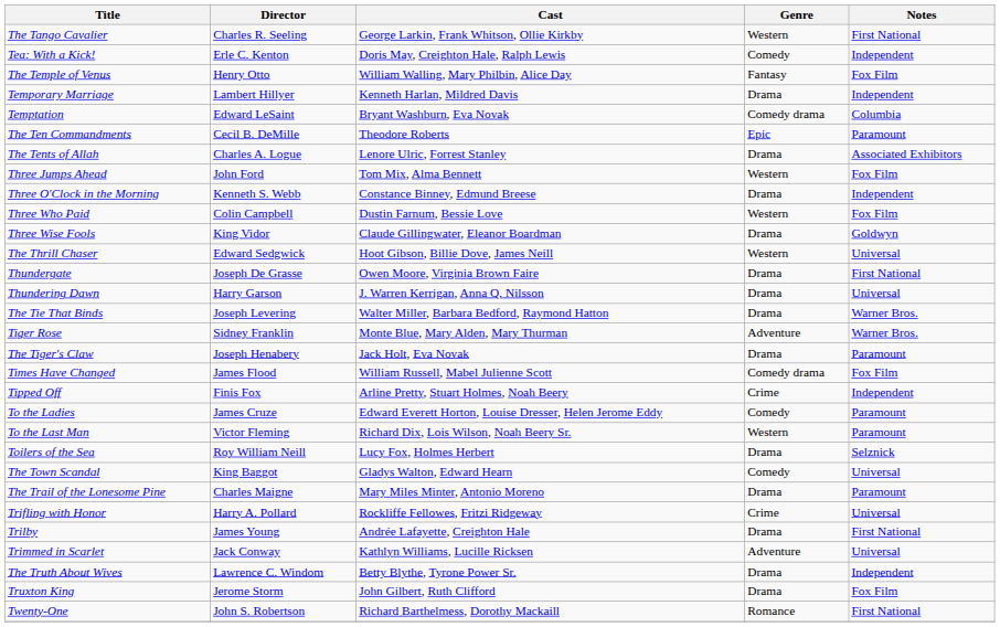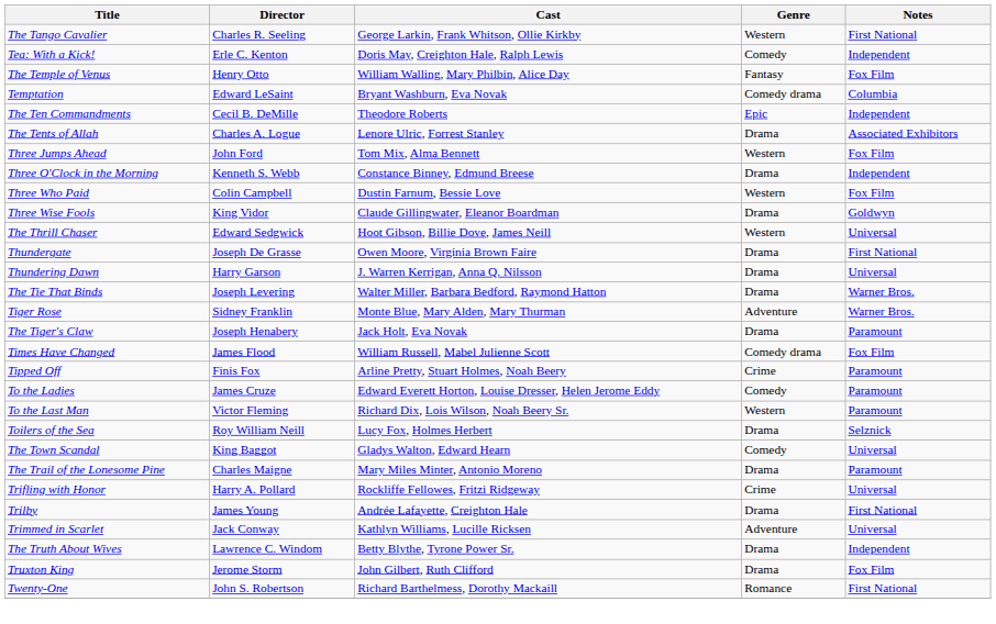- row: Temporary Marriage | Lambert Hillyer | Kenneth Harlan, Mildred Davis | Drama | Independent
The Ten Commandments | Notes: Paramount -> Independent
Tipped Off | Notes: Independent -> Paramount
